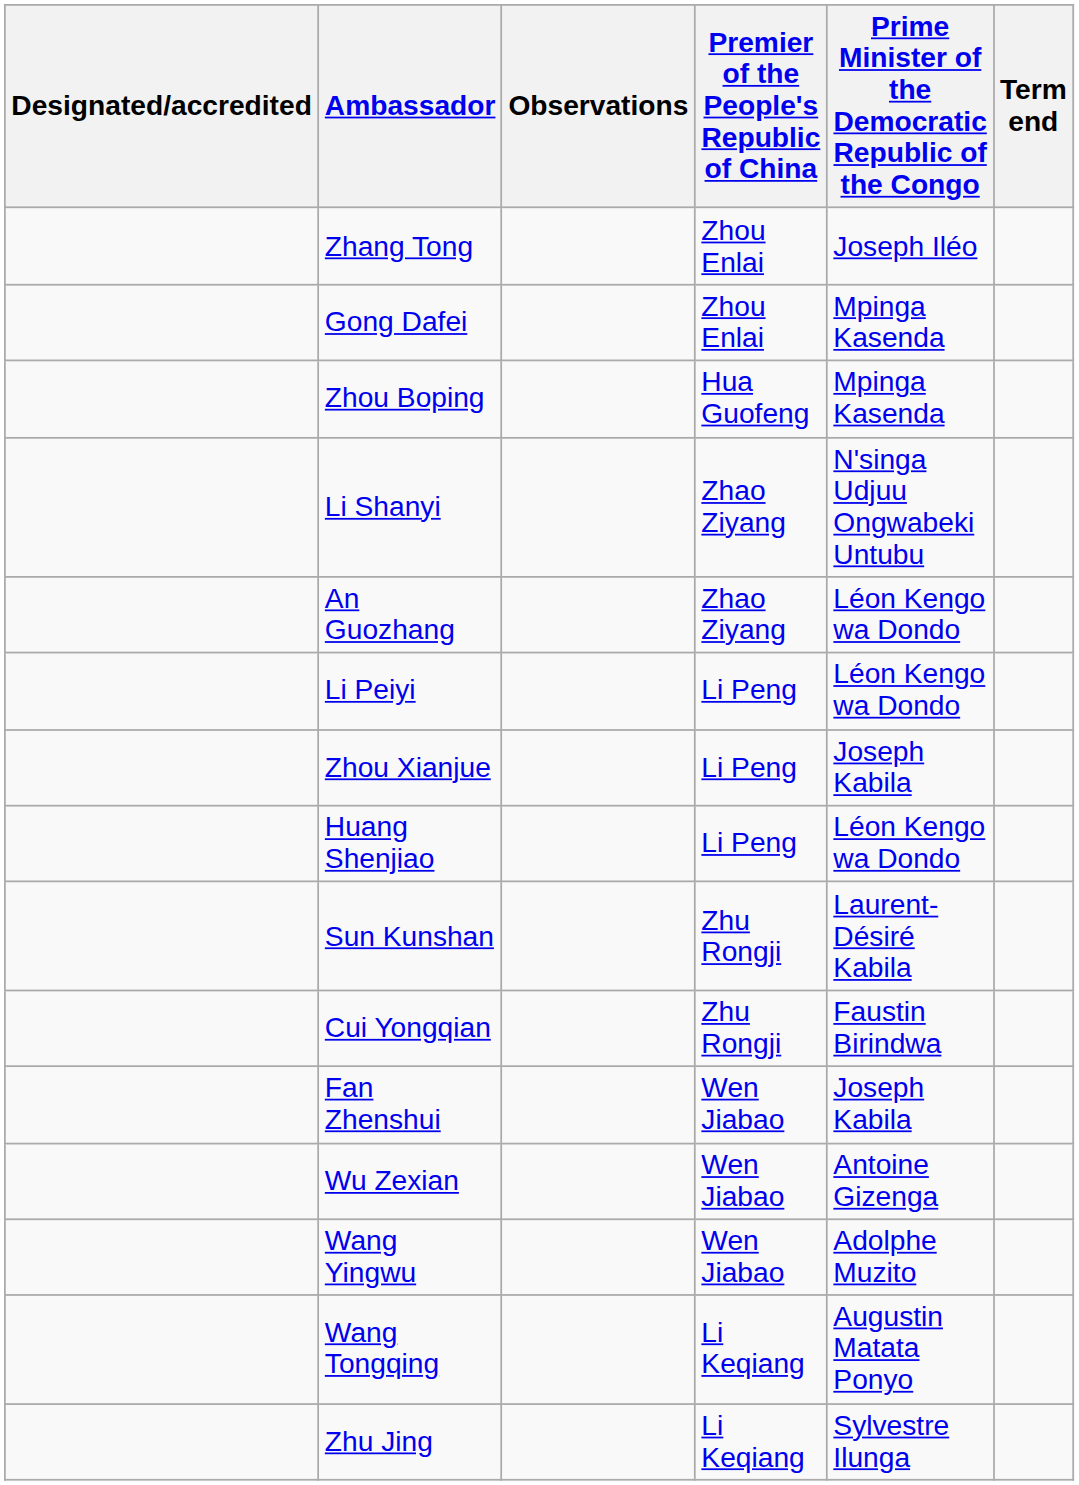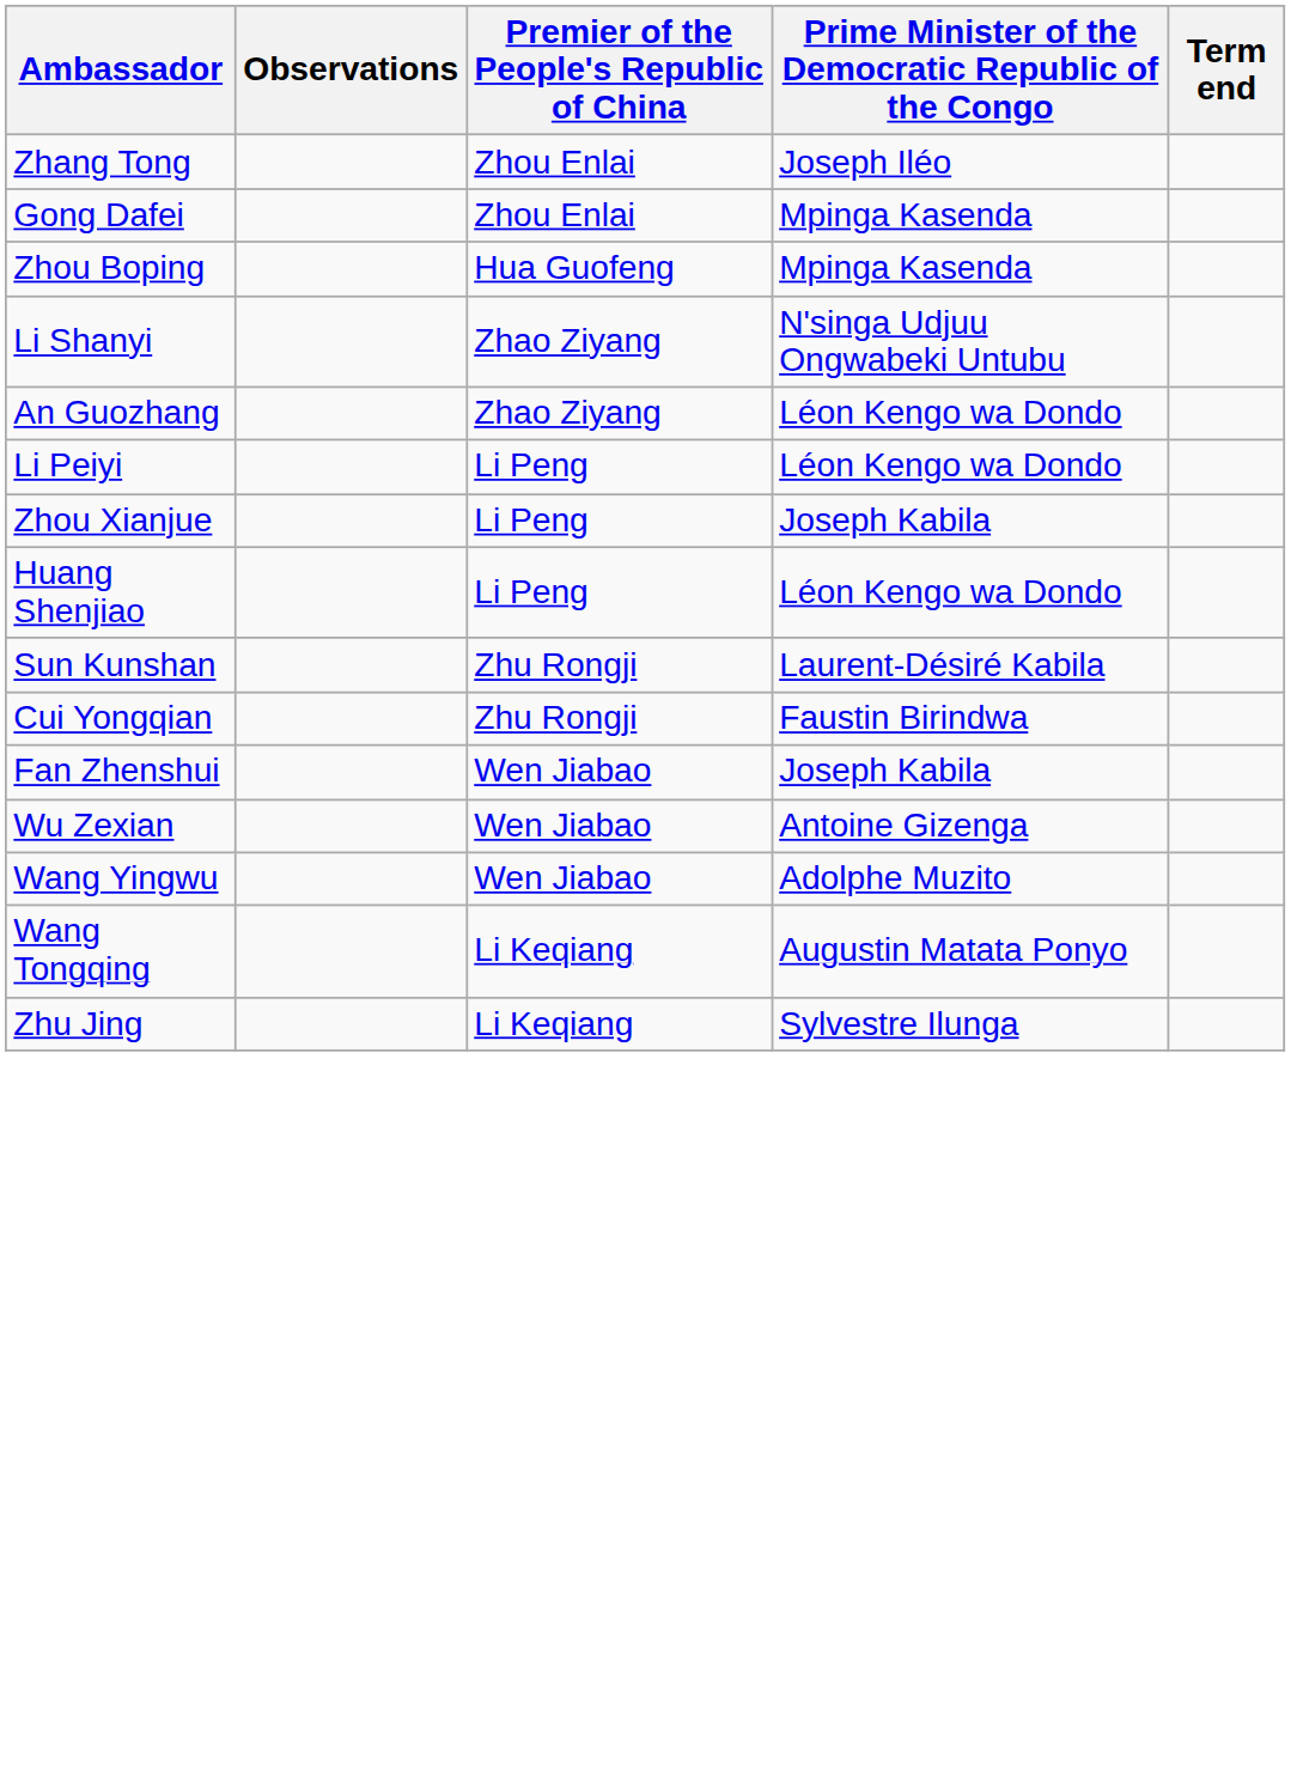- column: Designated/accredited
